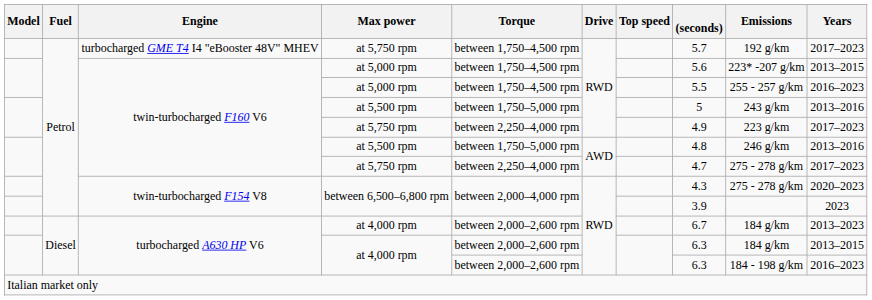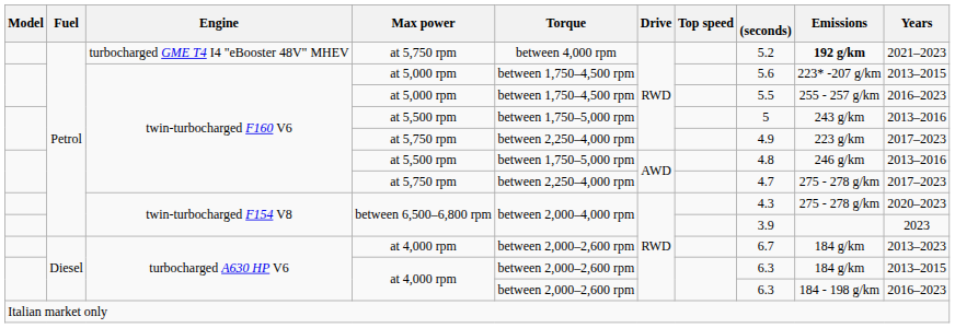turbocharged GME T4 I4 "eBooster 48V" MHEV / at 5,750 rpm | Torque: between 1,750–4,500 rpm -> between 4,000 rpm
turbocharged GME T4 I4 "eBooster 48V" MHEV / at 5,750 rpm | (seconds): 5.7 -> 5.2
turbocharged GME T4 I4 "eBooster 48V" MHEV / at 5,750 rpm | Emissions: normal -> bold
turbocharged GME T4 I4 "eBooster 48V" MHEV / at 5,750 rpm | Years: 2017–2023 -> 2021–2023
